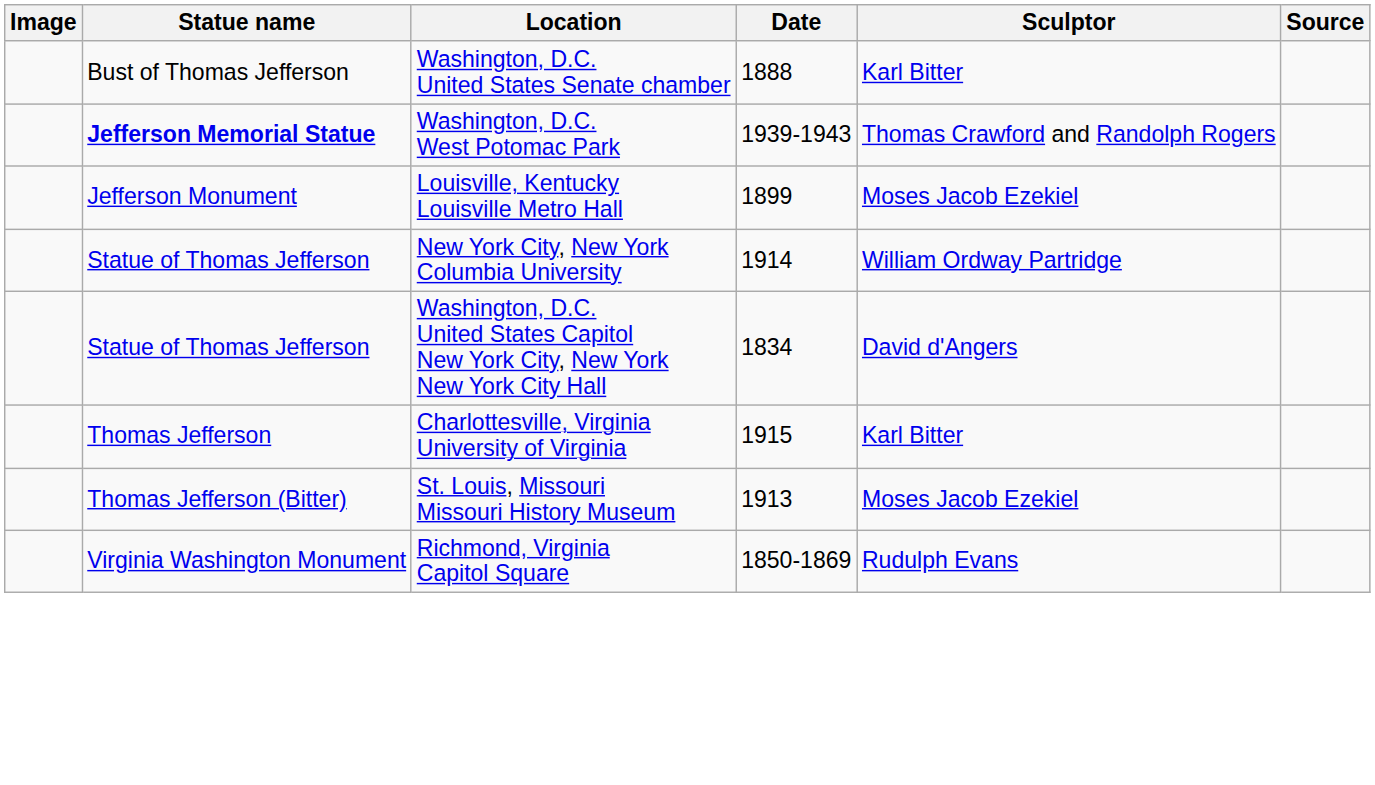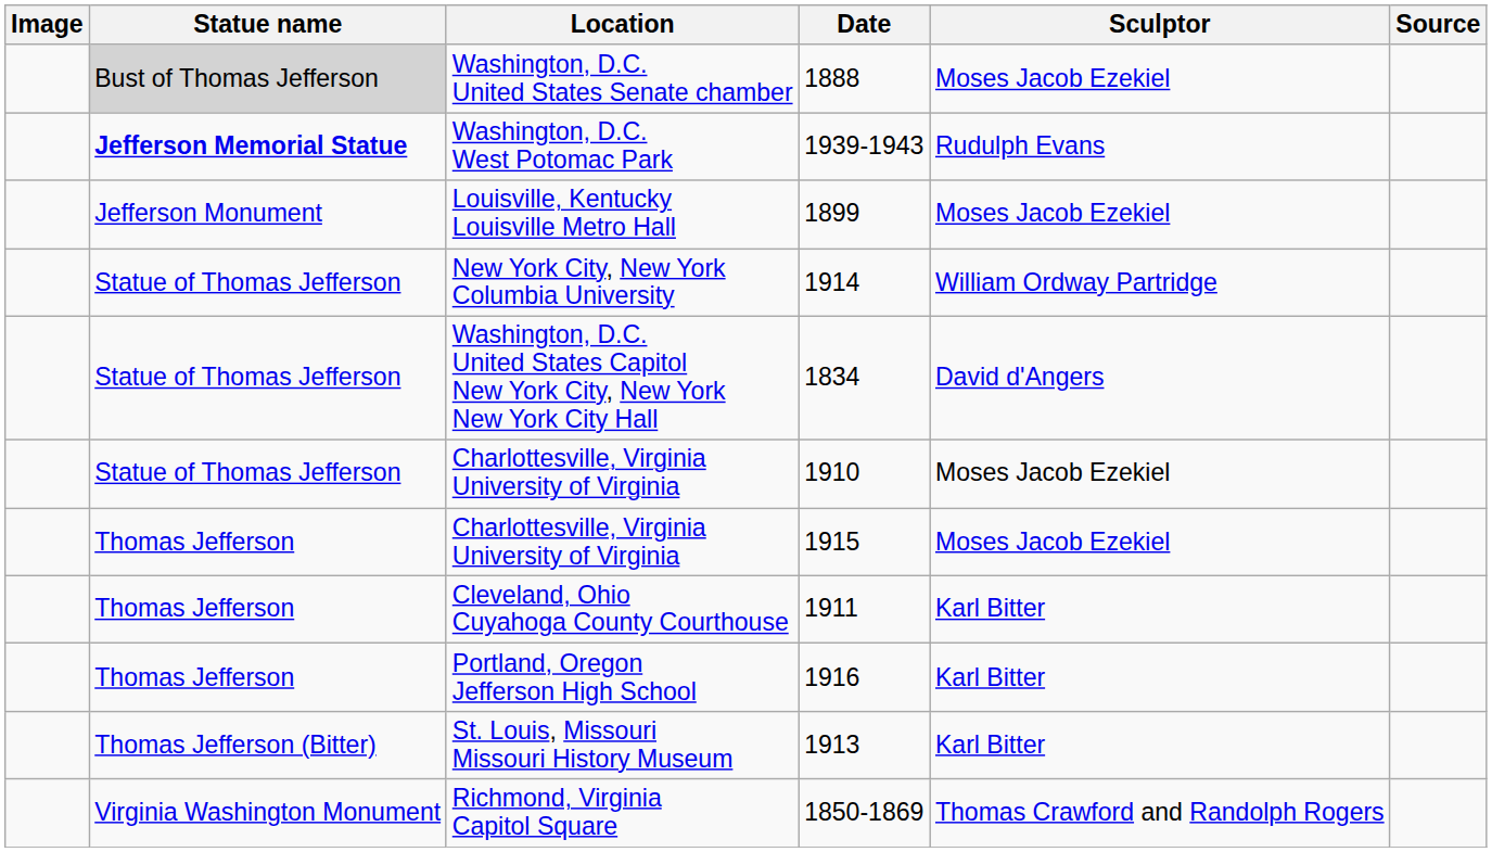Washington, D.C. United States Senate chamber | Statue name: no background -> lightgrey background
Washington, D.C. United States Senate chamber | Sculptor: Karl Bitter -> Moses Jacob Ezekiel
Washington, D.C. West Potomac Park | Sculptor: Thomas Crawford and Randolph Rogers -> Rudulph Evans
+ row: Statue of Thomas Jefferson | Charlottesville, Virginia University of Virginia | 1910 | Moses Jacob Ezekiel
Charlottesville, Virginia University of Virginia / 1915 | Sculptor: Karl Bitter -> Moses Jacob Ezekiel
+ row: Thomas Jefferson | Cleveland, Ohio Cuyahoga County Courthouse | 1911 | Karl Bitter
+ row: Thomas Jefferson | Portland, Oregon Jefferson High School | 1916 | Karl Bitter
St. Louis, Missouri Missouri History Museum | Sculptor: Moses Jacob Ezekiel -> Karl Bitter
Richmond, Virginia Capitol Square | Sculptor: Rudulph Evans -> Thomas Crawford and Randolph Rogers
